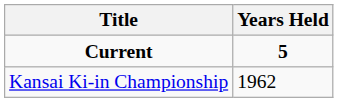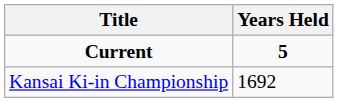Kansai Ki-in Championship | Years Held: 1962 -> 1692
